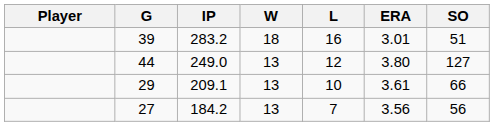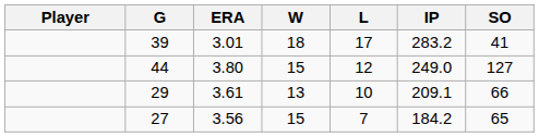columns swapped: IP <-> ERA
39 | L: 16 -> 17
39 | SO: 51 -> 41
44 | W: 13 -> 15
27 | W: 13 -> 15
27 | SO: 56 -> 65
